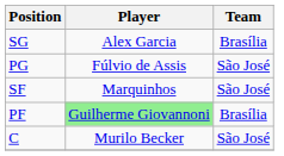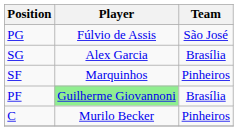rows swapped: PG <-> SG
SF | Team: São José -> Pinheiros
C | Team: São José -> Pinheiros
